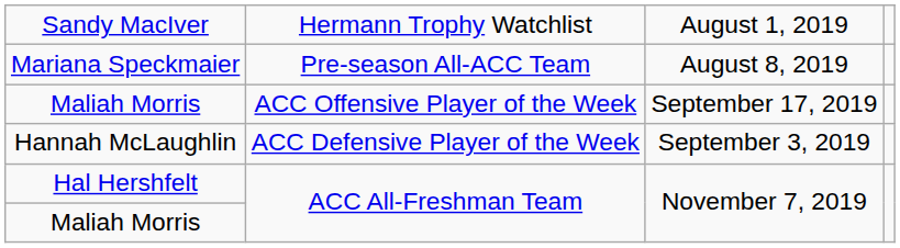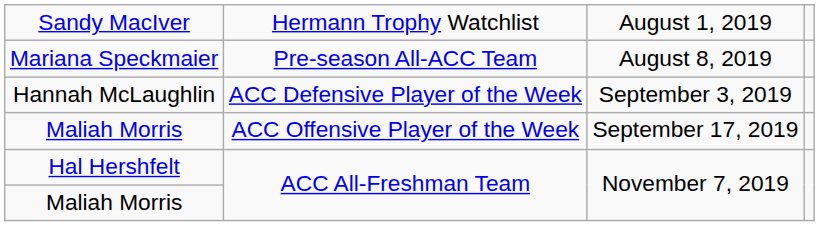rows swapped: Hannah McLaughlin <-> Maliah Morris / ACC Offensive Player of the Week
